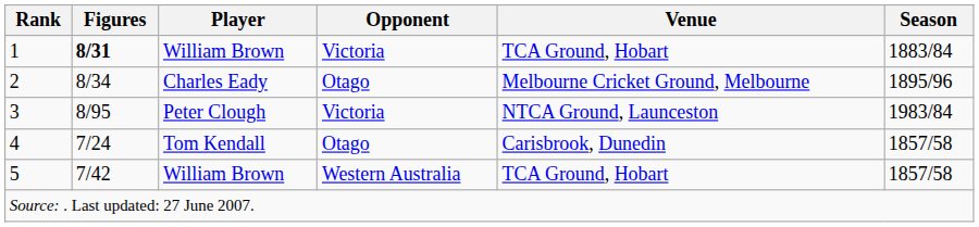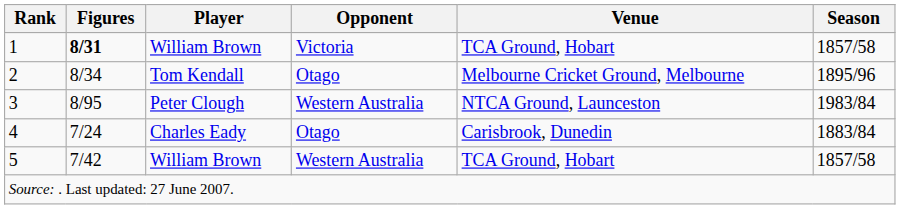1 | Season: 1883/84 -> 1857/58
2 | Player: Charles Eady -> Tom Kendall
3 | Opponent: Victoria -> Western Australia
4 | Player: Tom Kendall -> Charles Eady
4 | Season: 1857/58 -> 1883/84
